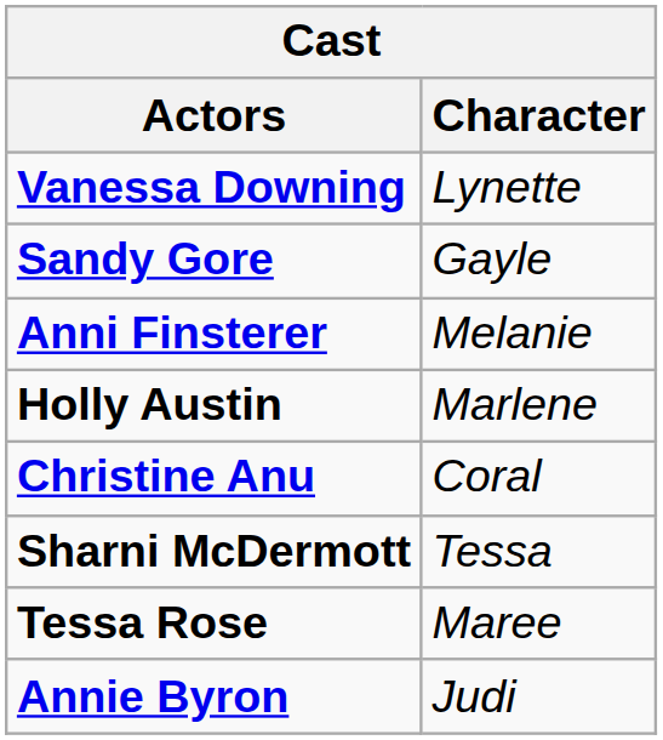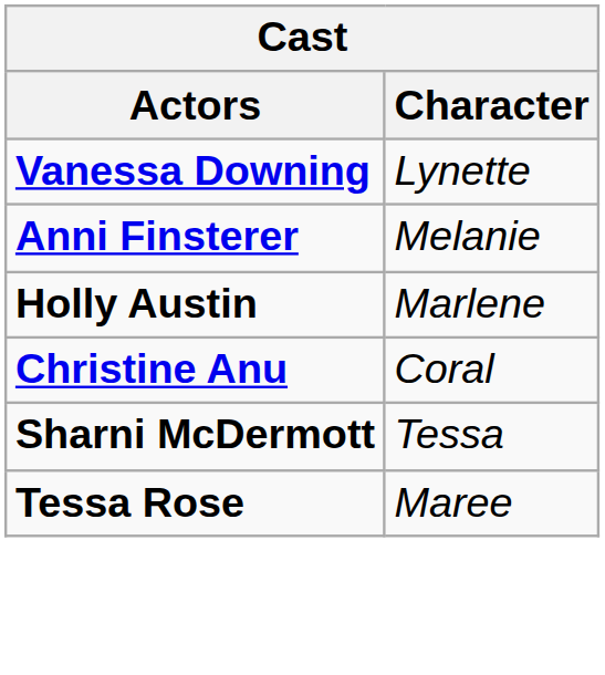- row: Sandy Gore | Gayle
- row: Annie Byron | Judi
